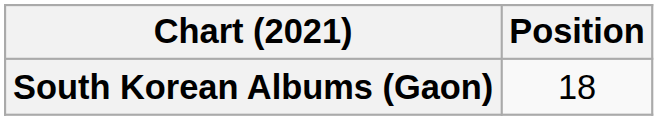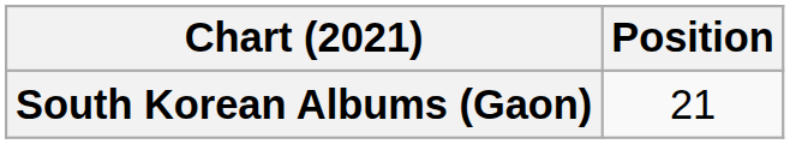South Korean Albums (Gaon) | Position: 18 -> 21
